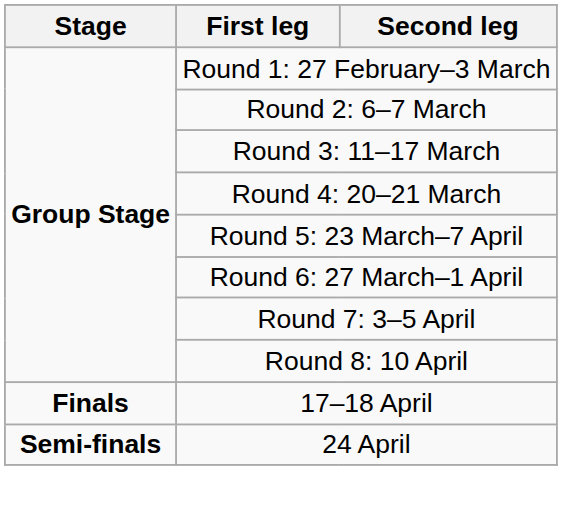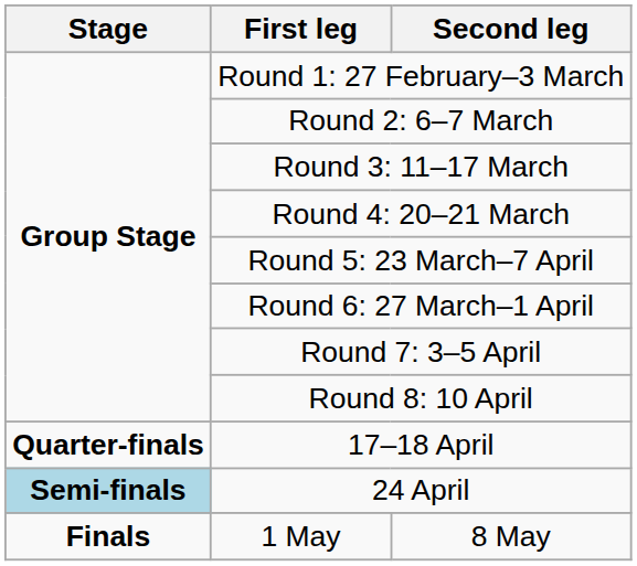17–18 April | Stage: Finals -> Quarter-finals
24 April | Stage: no background -> lightblue background
+ row: Finals | 1 May | 8 May
